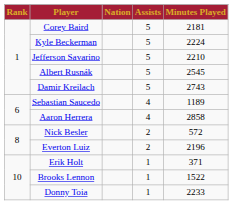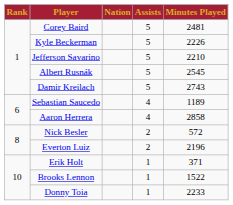Corey Baird | Minutes Played: 2181 -> 2481
Kyle Beckerman | Minutes Played: 2224 -> 2226
